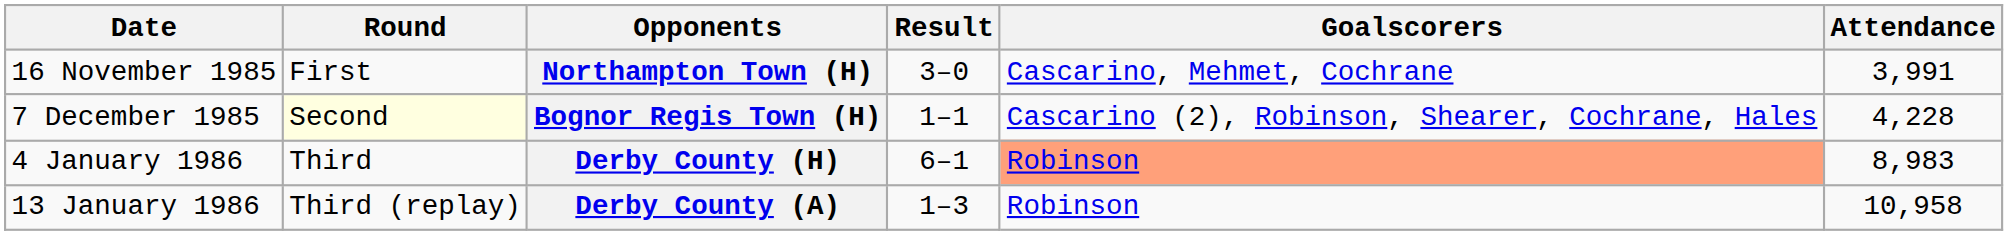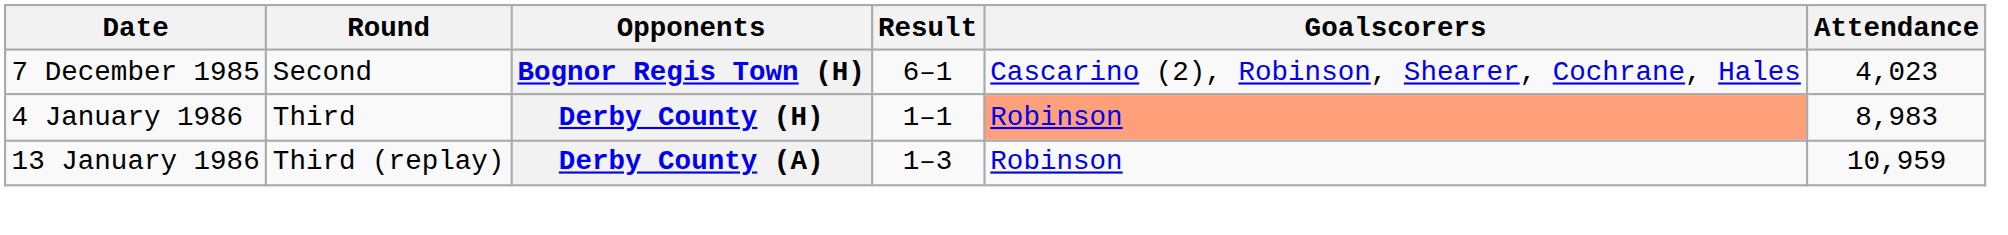- row: 16 November 1985 | First | Northampton Town (H) | 3–0 | Cascarino, Mehmet, Cochrane | 3,991
Bognor Regis Town (H) | Round: lightyellow background -> no background
Bognor Regis Town (H) | Result: 1–1 -> 6–1
Bognor Regis Town (H) | Attendance: 4,228 -> 4,023
Derby County (H) | Result: 6–1 -> 1–1
Derby County (A) | Attendance: 10,958 -> 10,959
